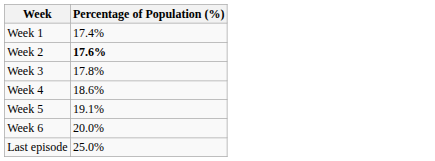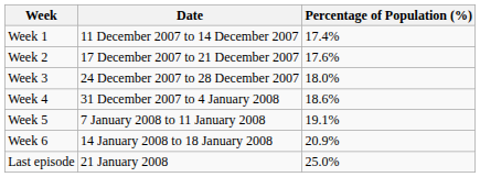+ column: Date | 11 December 2007 to 14 December 2007 | 17 December 2007 to 21 December 2007 | 24 December 2007 to 28 December 2007 | 31 December 2007 to 4 January 2008 | 7 January 2008 to 11 January 2008 | 14 January 2008 to 18 January 2008 | 21 January 2008
Week 2 | Percentage of Population (%): bold -> normal
Week 3 | Percentage of Population (%): 17.8% -> 18.0%
Week 6 | Percentage of Population (%): 20.0% -> 20.9%
